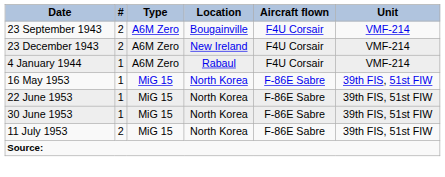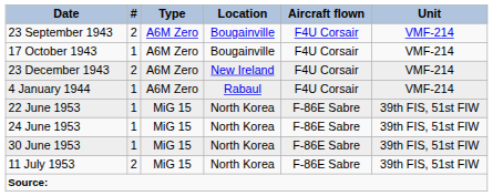+ row: 17 October 1943 | 1 | A6M Zero | Bougainville | F4U Corsair | VMF-214
- row: 16 May 1953 | 1 | MiG 15 | North Korea | F-86E Sabre | 39th FIS, 51st FIW
+ row: 24 June 1953 | 1 | MiG 15 | North Korea | F-86E Sabre | 39th FIS, 51st FIW
